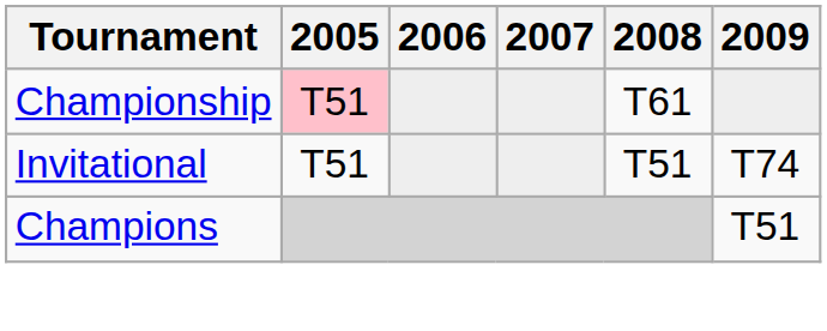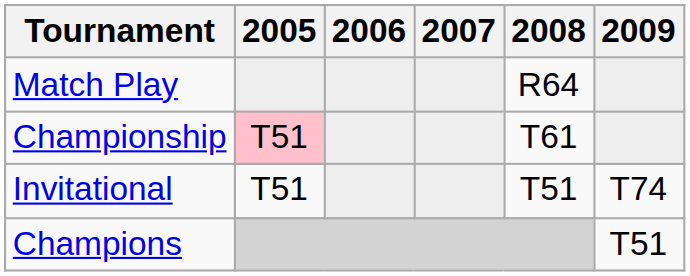+ row: Match Play | R64
